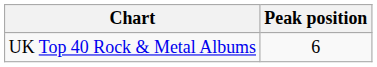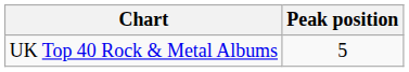UK Top 40 Rock & Metal Albums | Peak position: 6 -> 5
